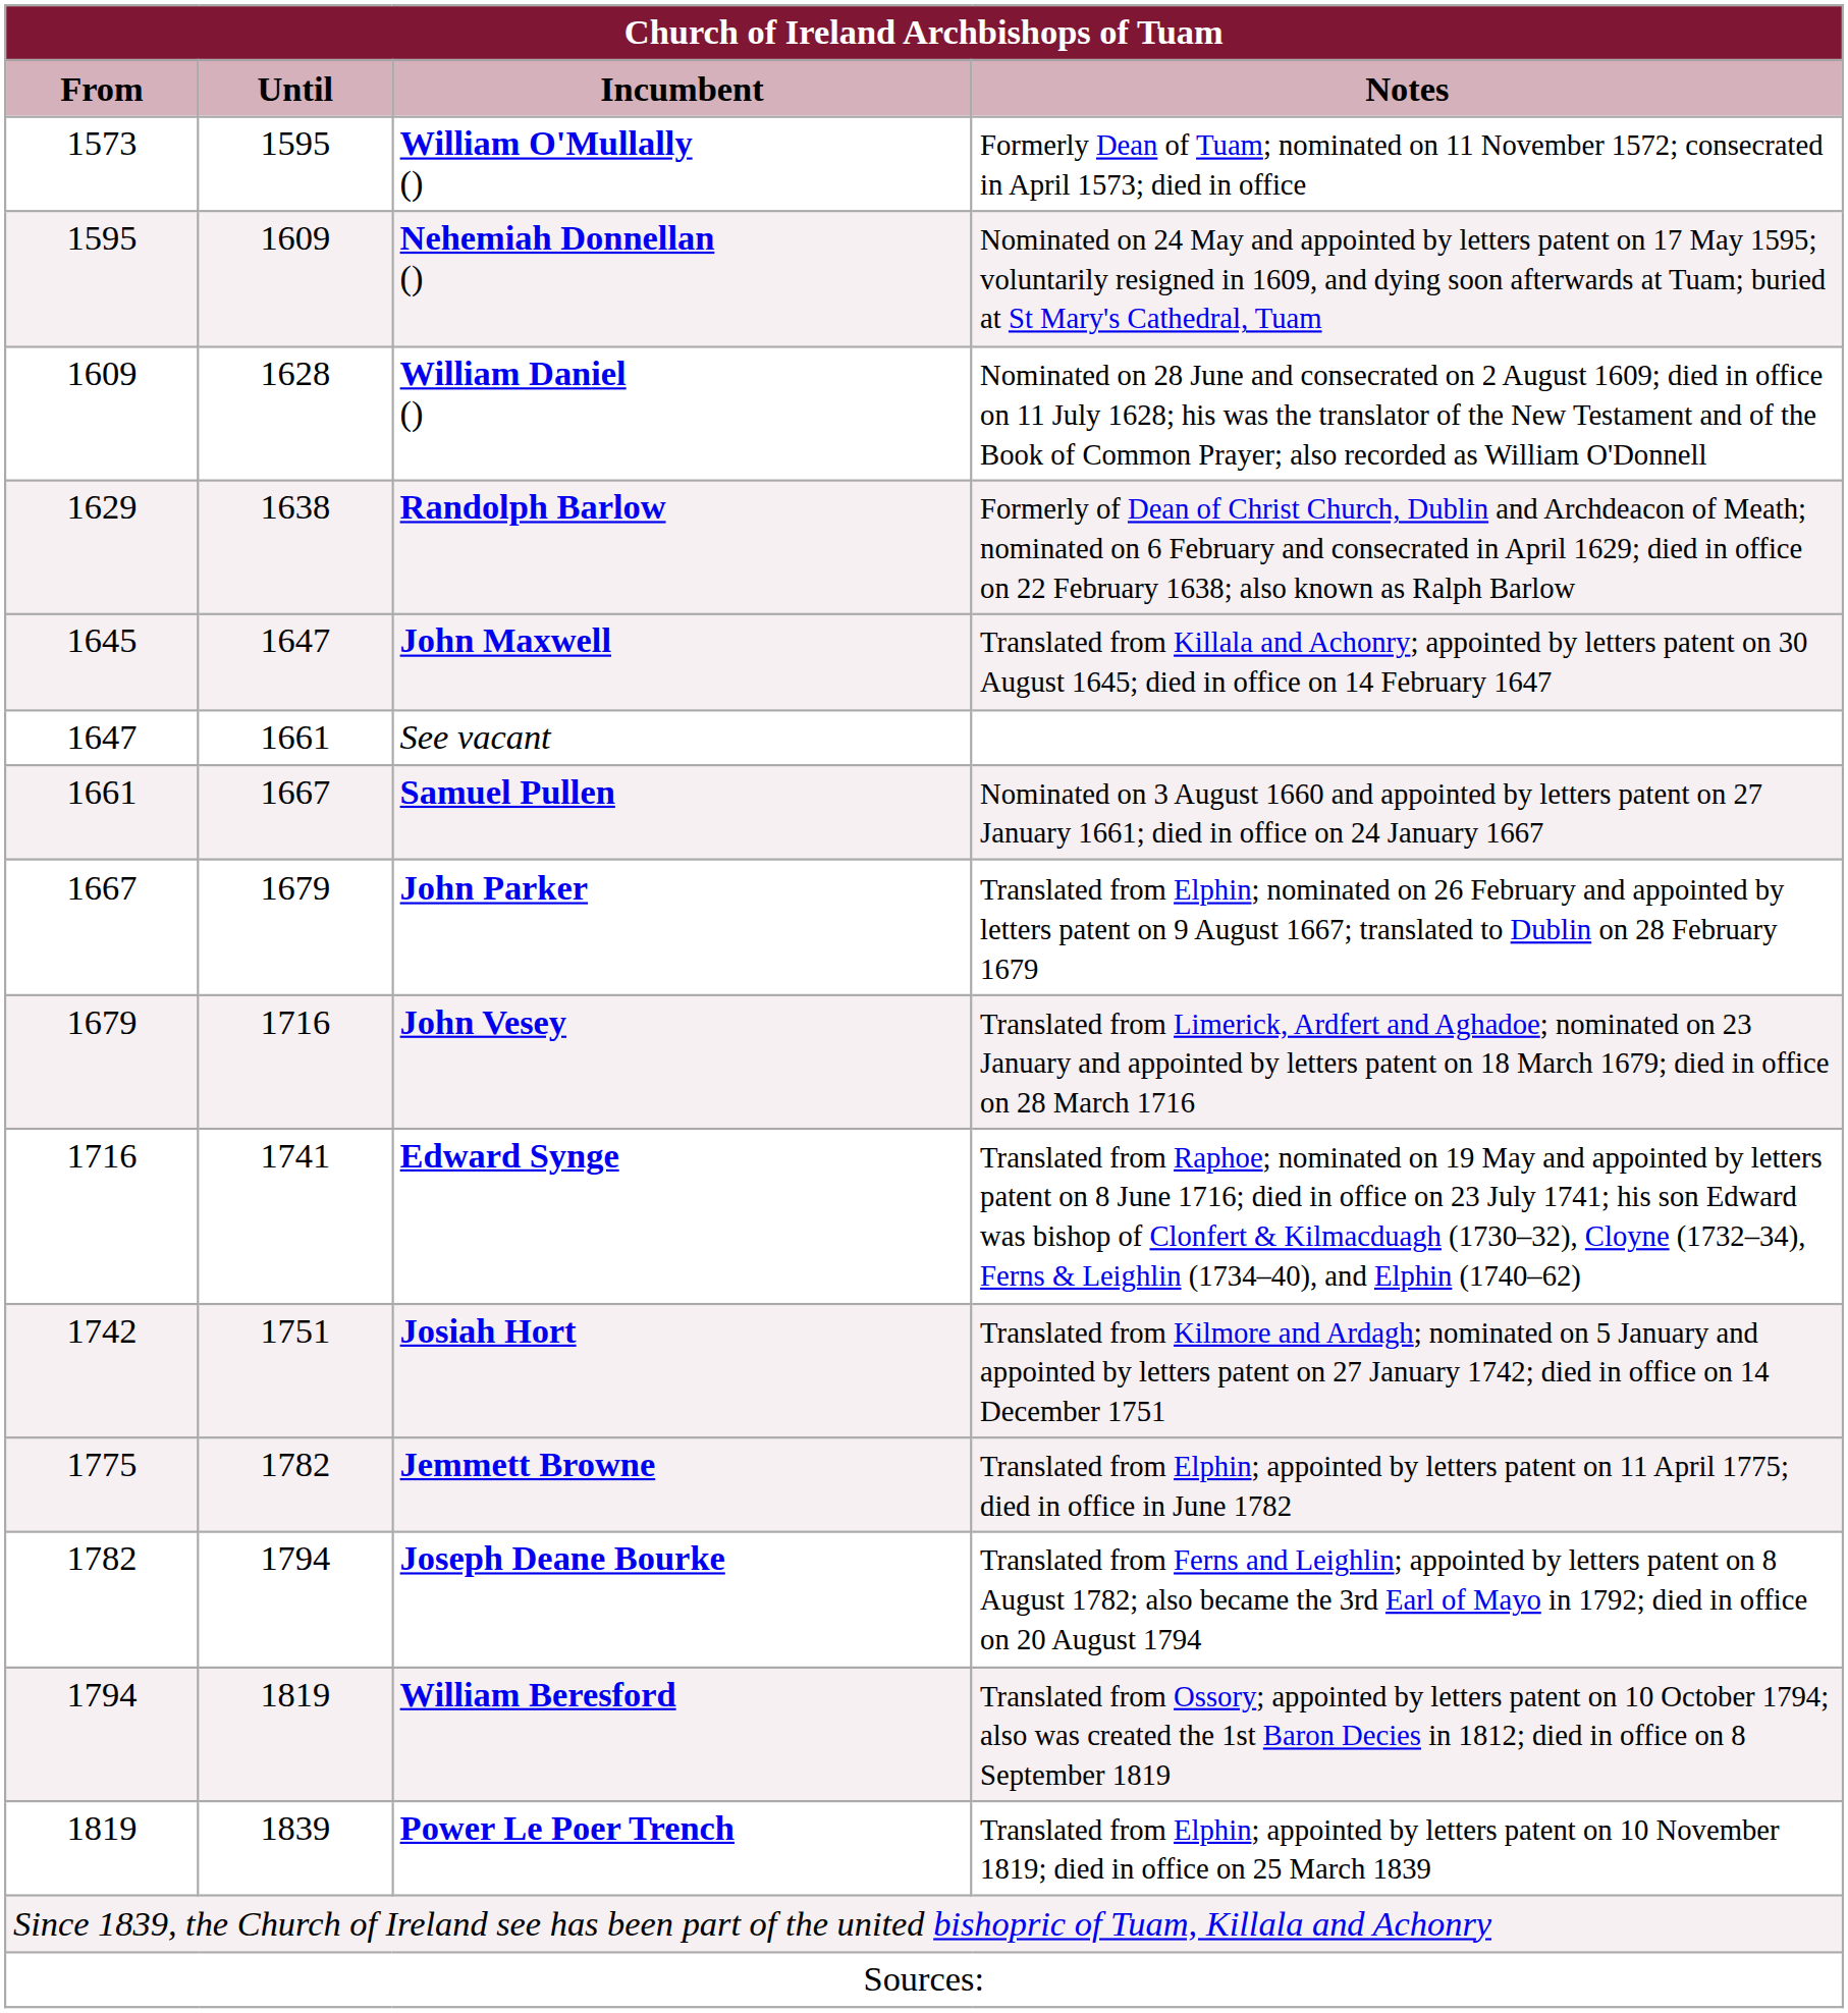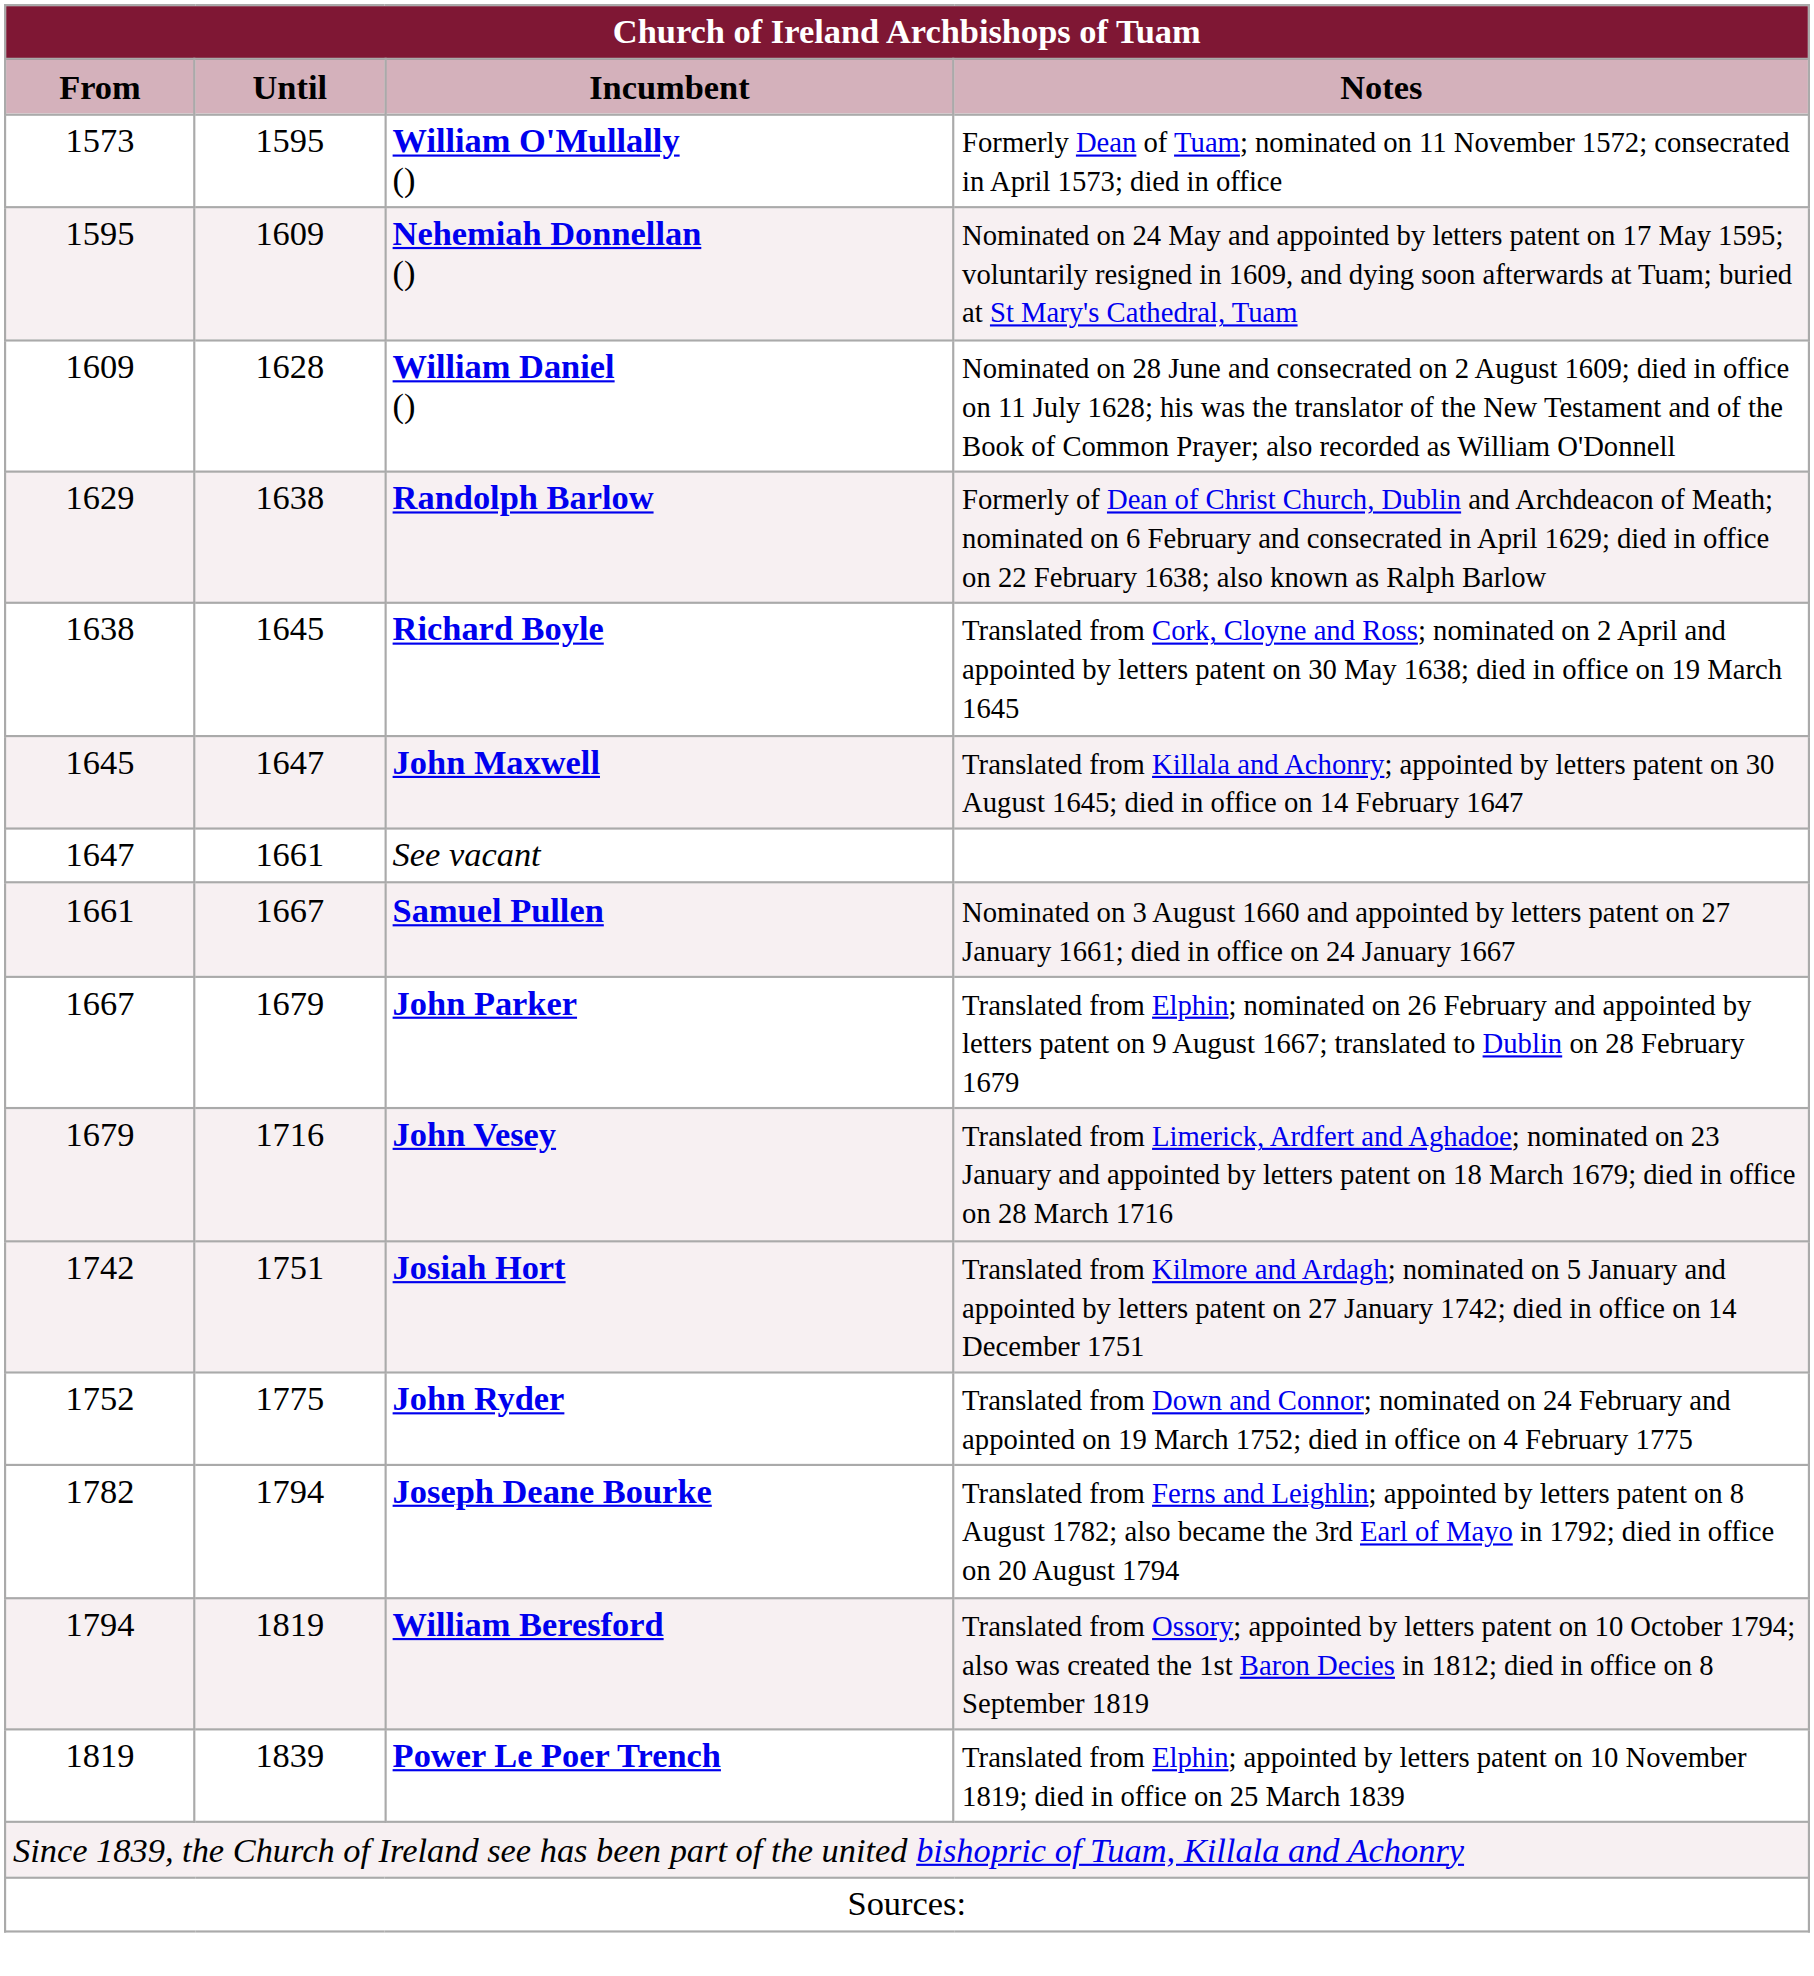+ row: 1638 | 1645 | Richard Boyle | Translated from Cork, Cloyne and Ross; nominated on 2 April and appointed by letters patent on 30 May 1638; died in office on 19 March 1645
- row: 1716 | 1741 | Edward Synge | Translated from Raphoe; nominated on 19 May and appointed by letters patent on 8 June 1716; died in office on 23 July 1741; his son Edward was bishop of Clonfert & Kilmacduagh (1730–32), Cloyne (1732–34), Ferns & Leighlin (1734–40), and Elphin (1740–62)
+ row: 1752 | 1775 | John Ryder | Translated from Down and Connor; nominated on 24 February and appointed on 19 March 1752; died in office on 4 February 1775
- row: 1775 | 1782 | Jemmett Browne | Translated from Elphin; appointed by letters patent on 11 April 1775; died in office in June 1782
